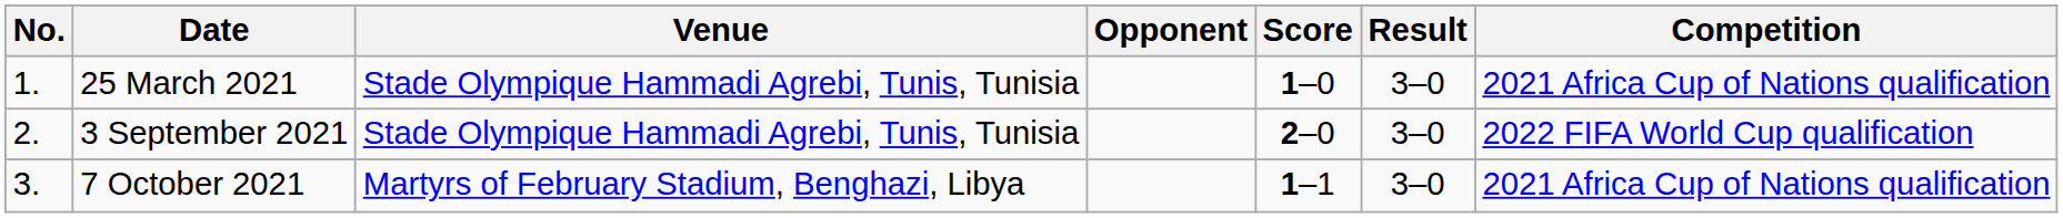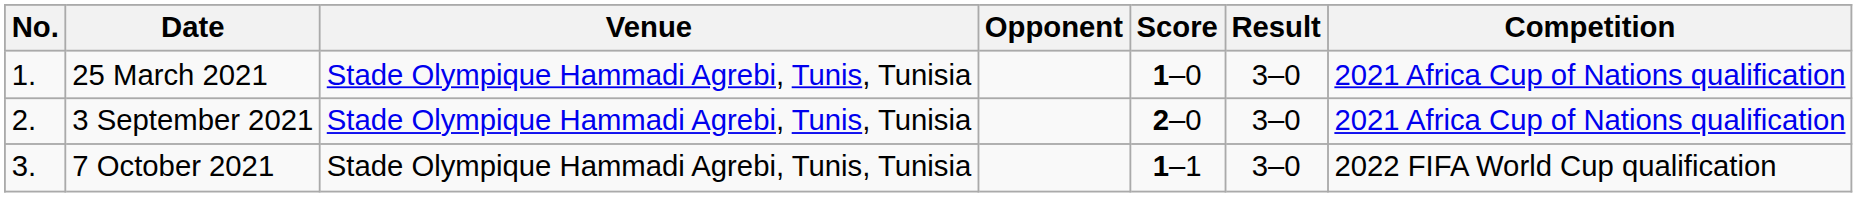3 September 2021 | Competition: 2022 FIFA World Cup qualification -> 2021 Africa Cup of Nations qualification
7 October 2021 | Venue: Martyrs of February Stadium, Benghazi, Libya -> Stade Olympique Hammadi Agrebi, Tunis, Tunisia
7 October 2021 | Competition: 2021 Africa Cup of Nations qualification -> 2022 FIFA World Cup qualification
